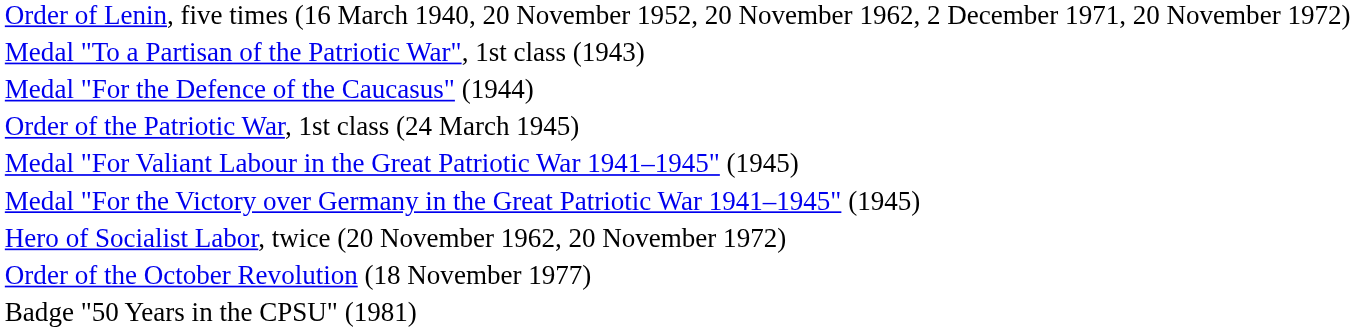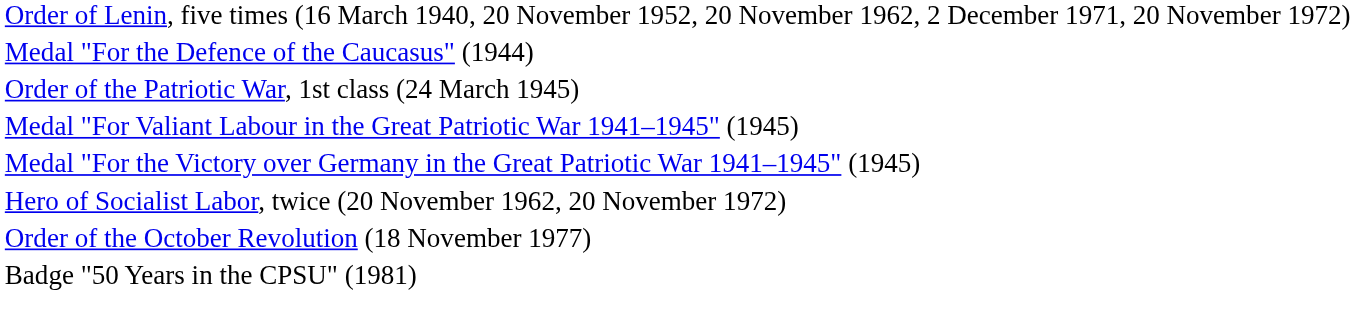- row: Medal "To a Partisan of the Patriotic War", 1st class (1943)
